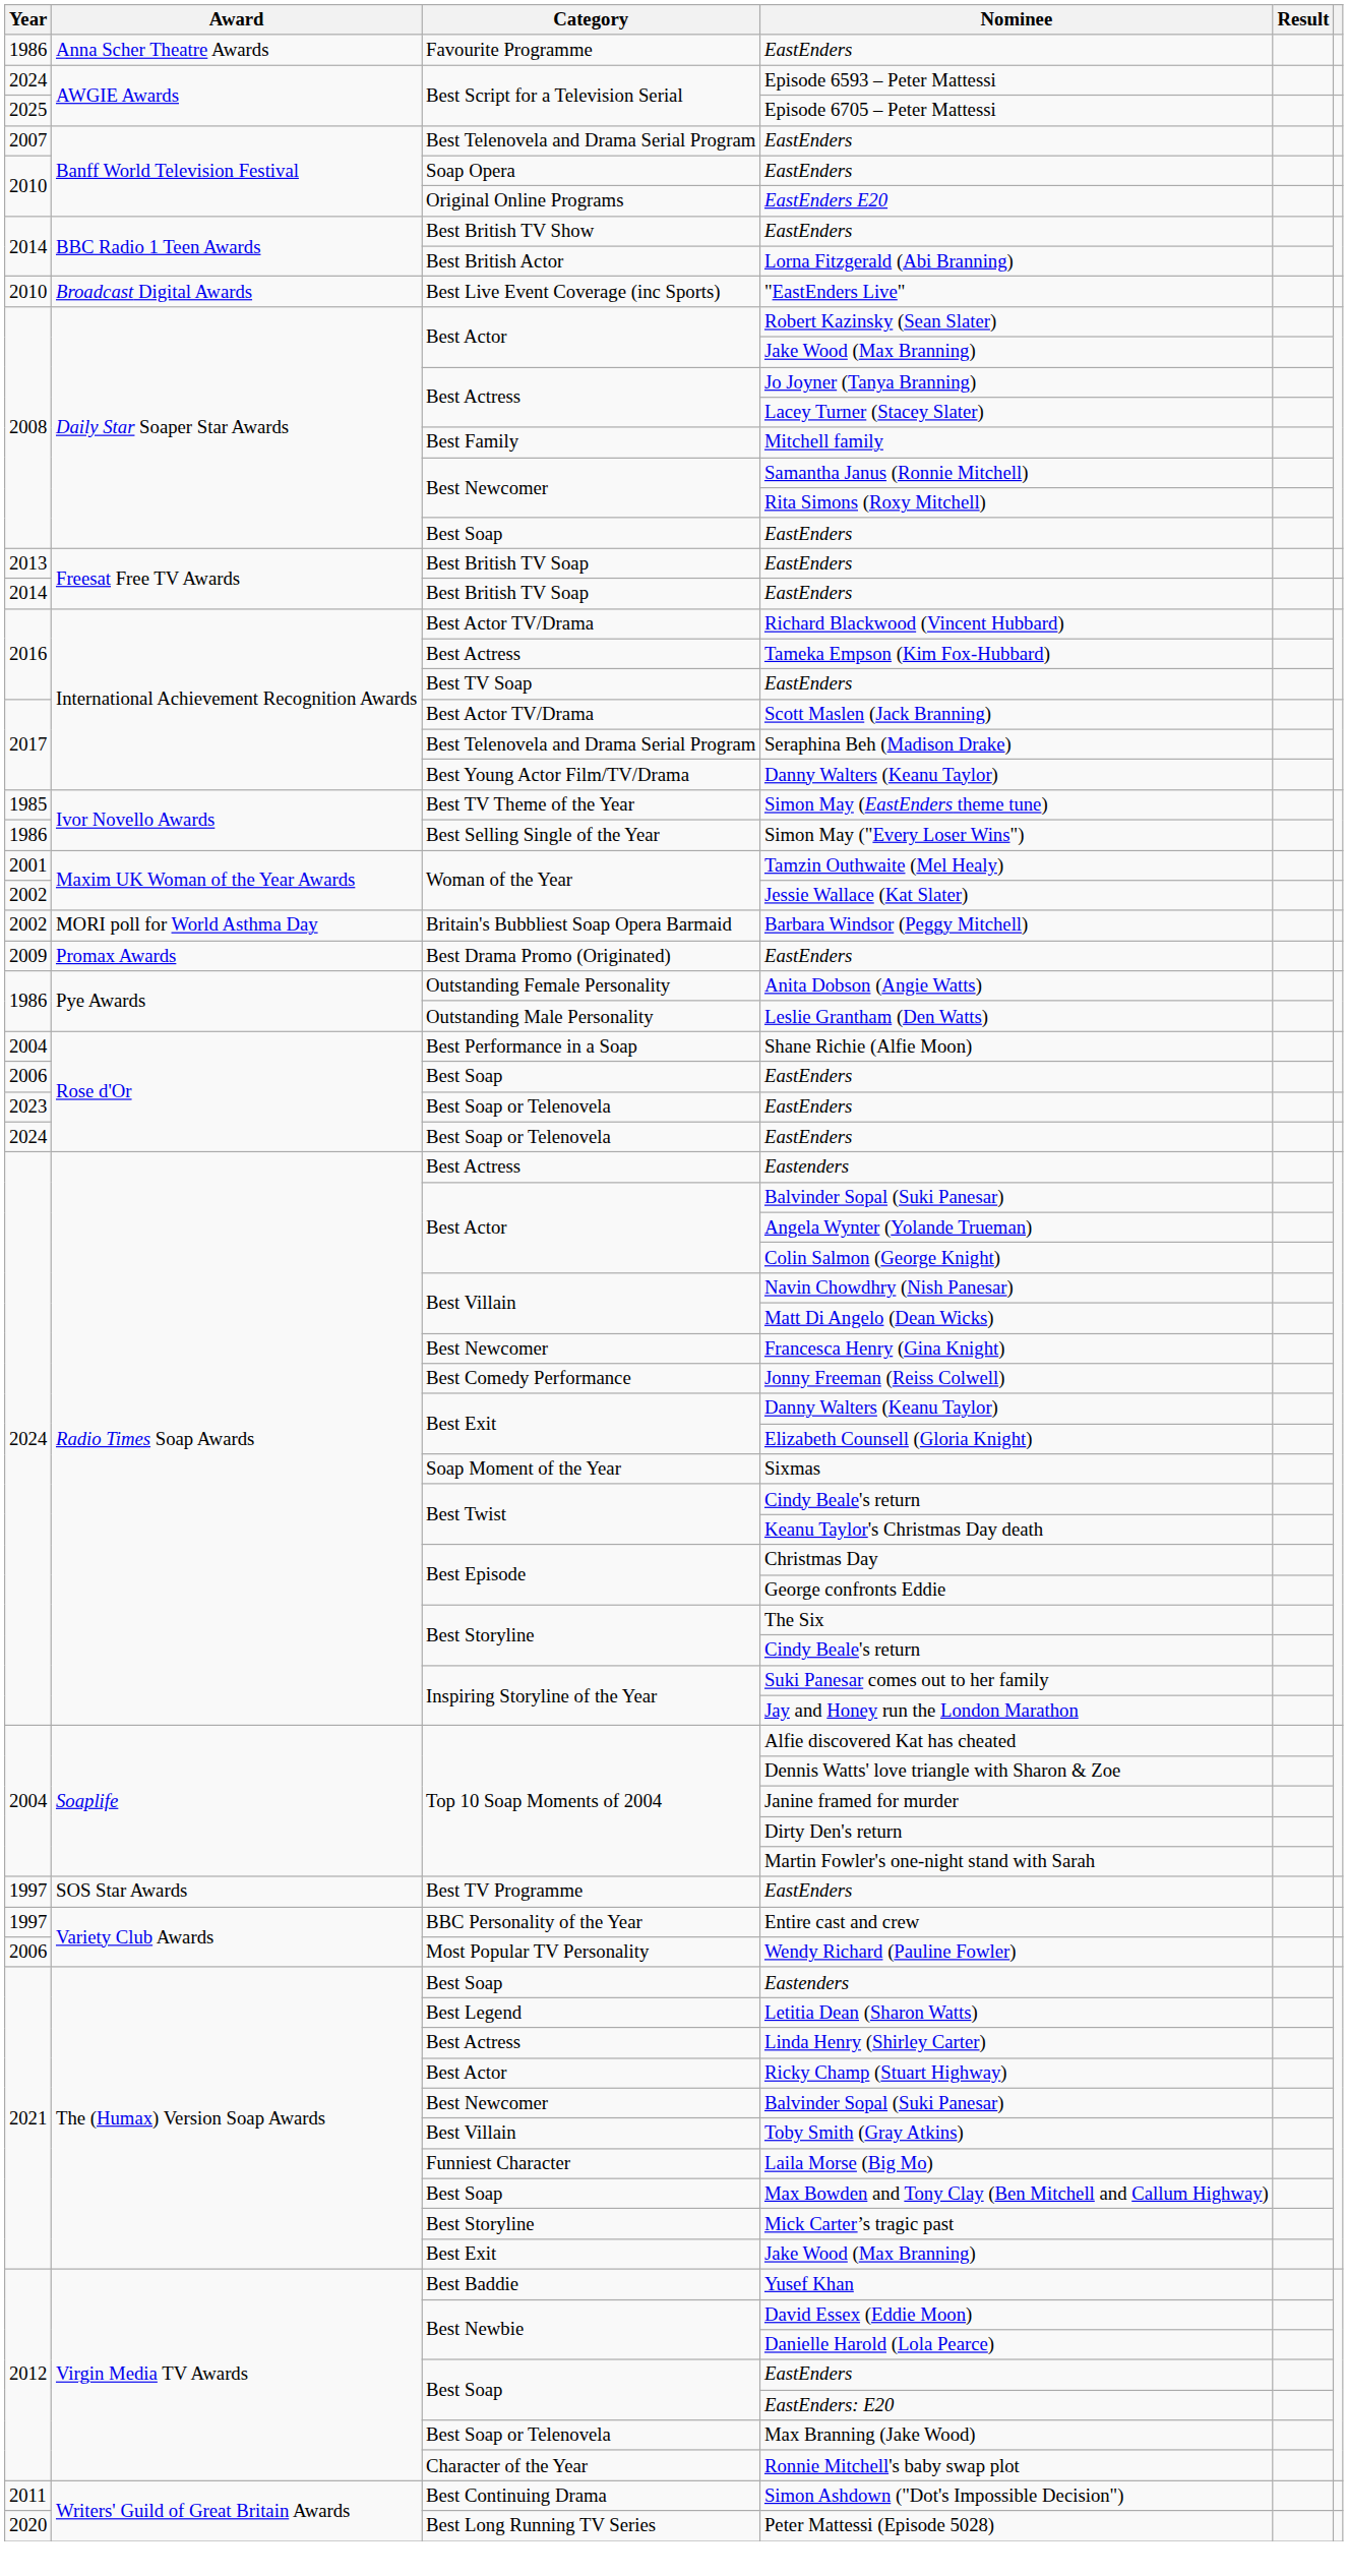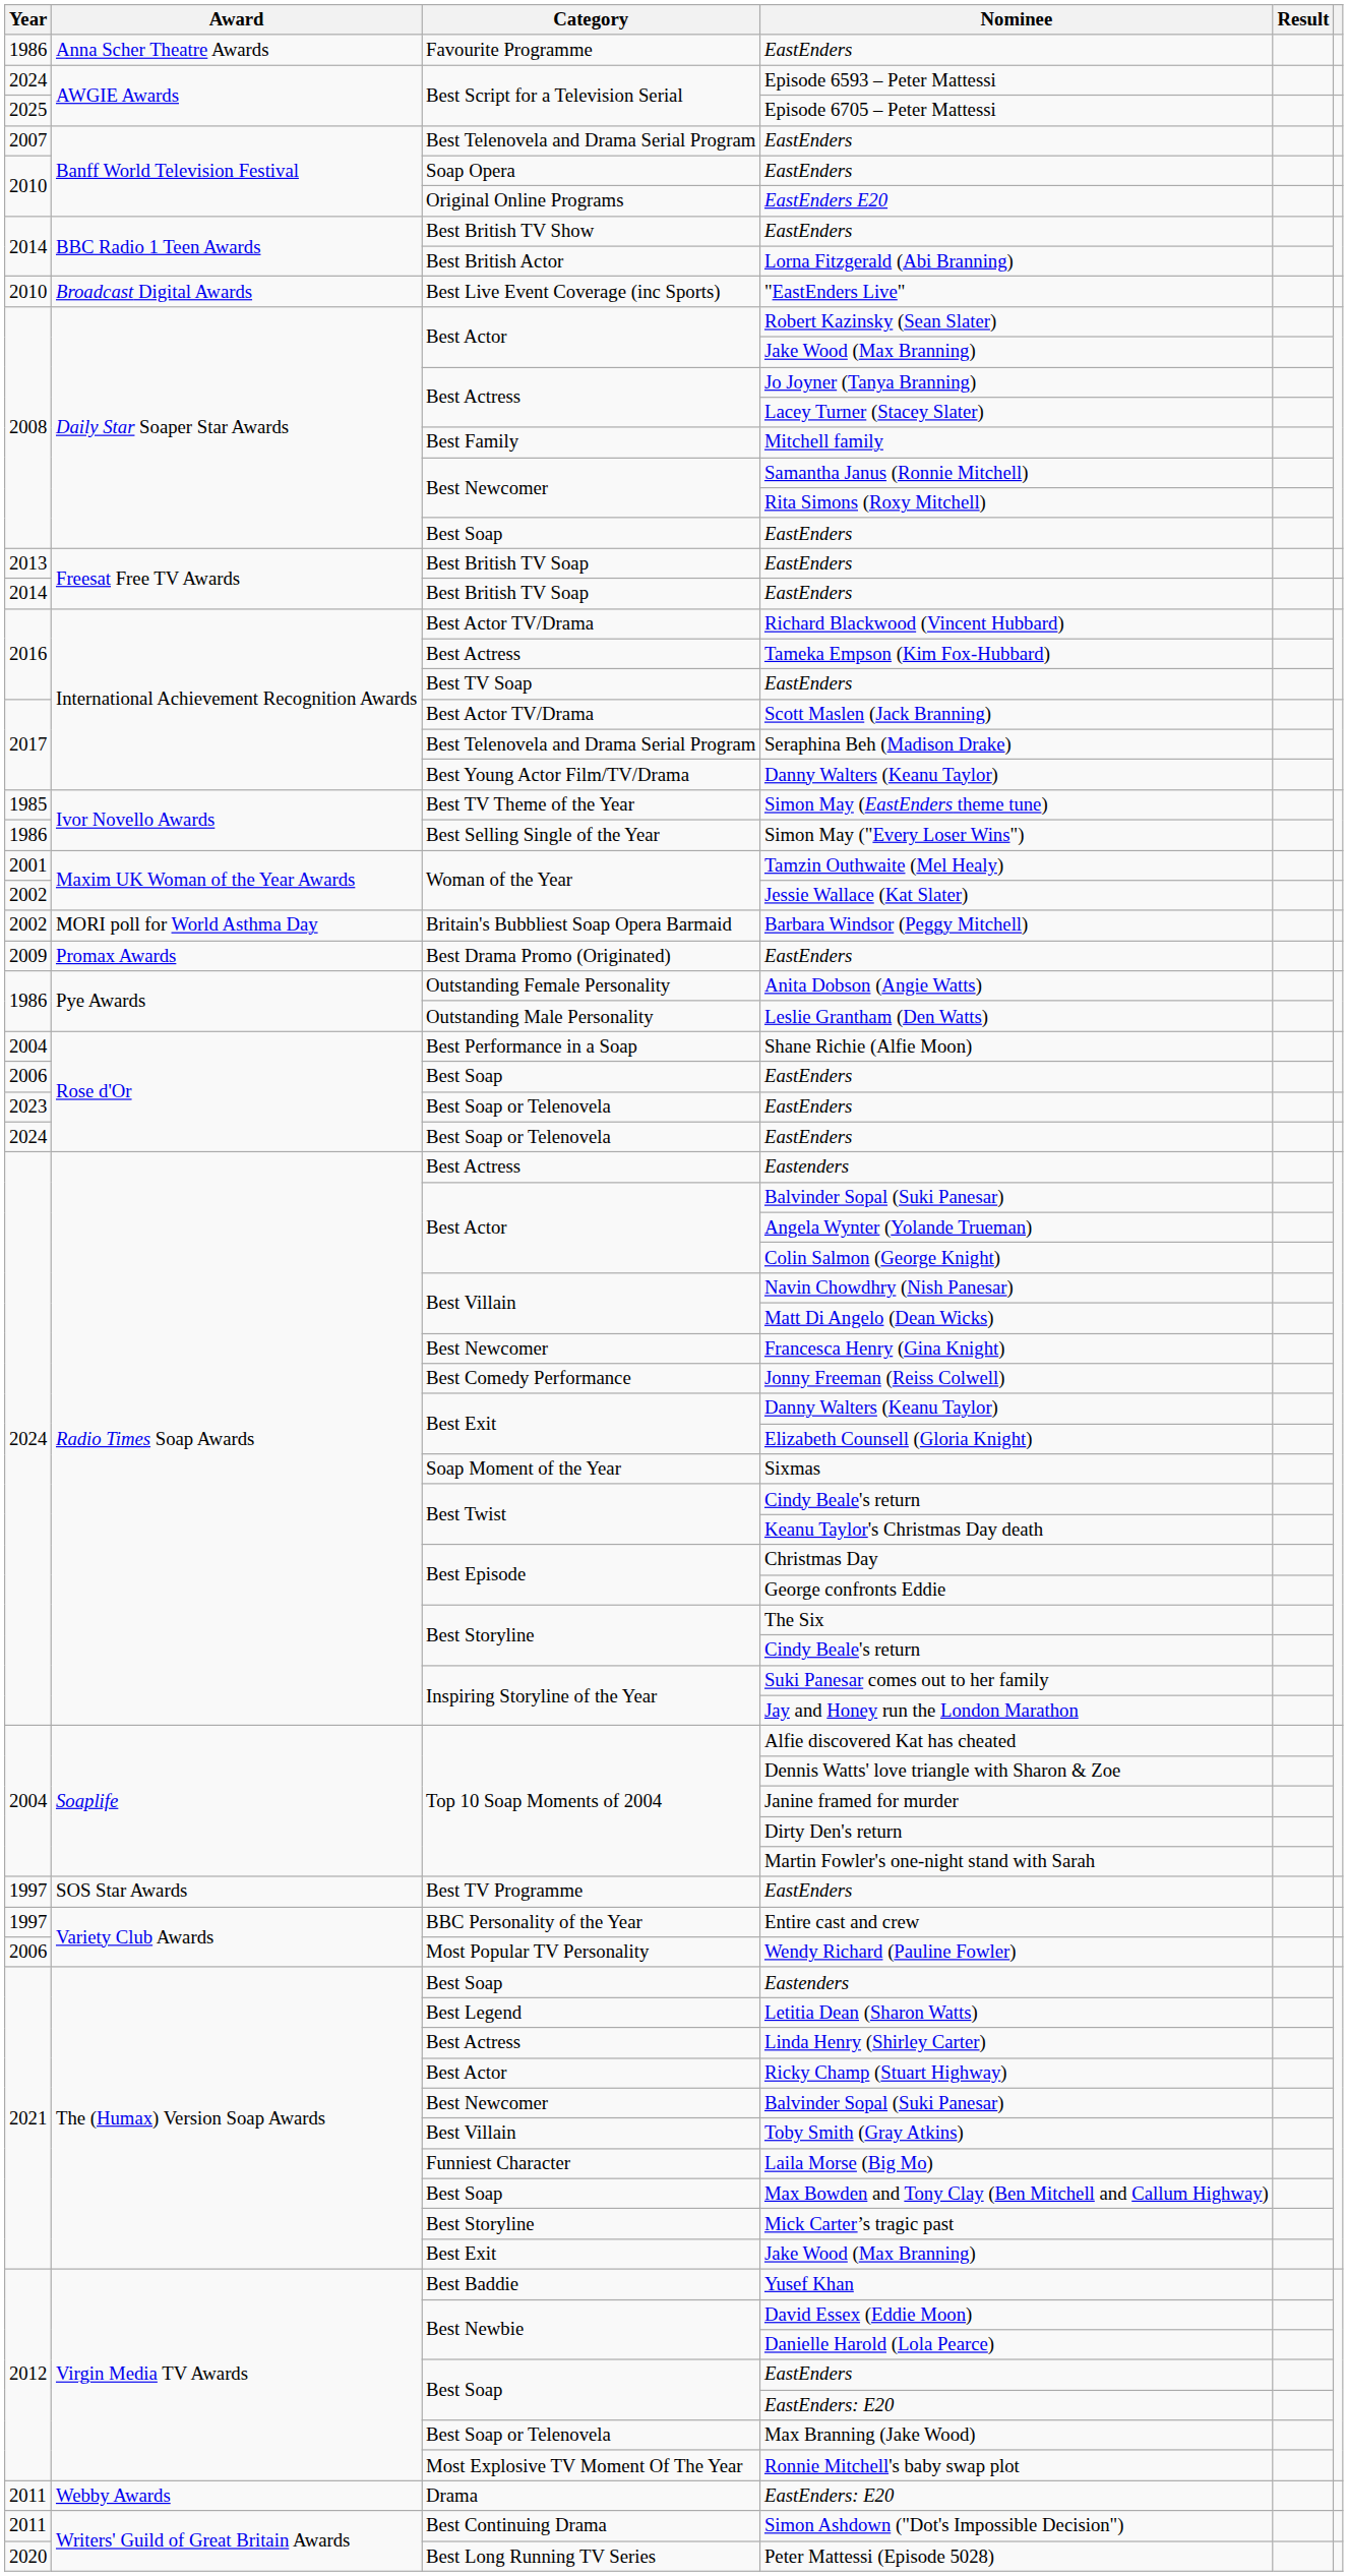Ronnie Mitchell's baby swap plot | Category: Character of the Year -> Most Explosive TV Moment Of The Year
+ row: 2011 | Webby Awards | Drama | EastEnders: E20
